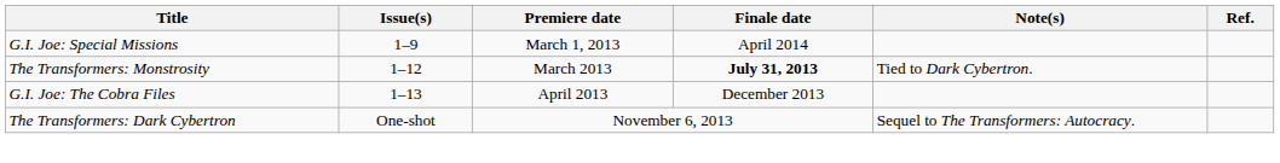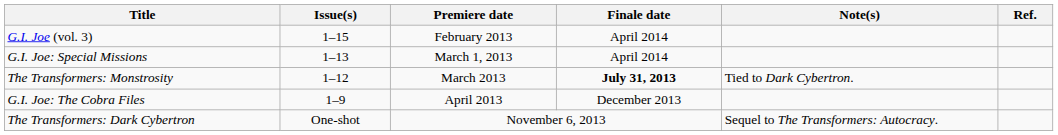+ row: G.I. Joe (vol. 3) | 1–15 | February 2013 | April 2014
G.I. Joe: Special Missions | Issue(s): 1–9 -> 1–13
G.I. Joe: The Cobra Files | Issue(s): 1–13 -> 1–9
